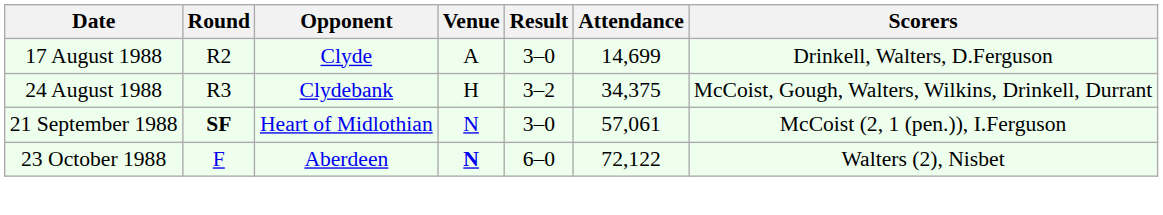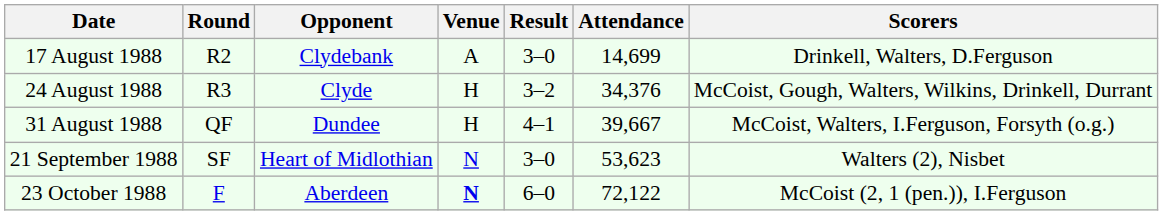17 August 1988 | Opponent: Clyde -> Clydebank
24 August 1988 | Opponent: Clydebank -> Clyde
24 August 1988 | Attendance: 34,375 -> 34,376
+ row: 31 August 1988 | QF | Dundee | H | 4–1 | 39,667 | McCoist, Walters, I.Ferguson, Forsyth (o.g.)
21 September 1988 | Round: bold -> normal
21 September 1988 | Attendance: 57,061 -> 53,623
21 September 1988 | Scorers: McCoist (2, 1 (pen.)), I.Ferguson -> Walters (2), Nisbet
23 October 1988 | Scorers: Walters (2), Nisbet -> McCoist (2, 1 (pen.)), I.Ferguson
